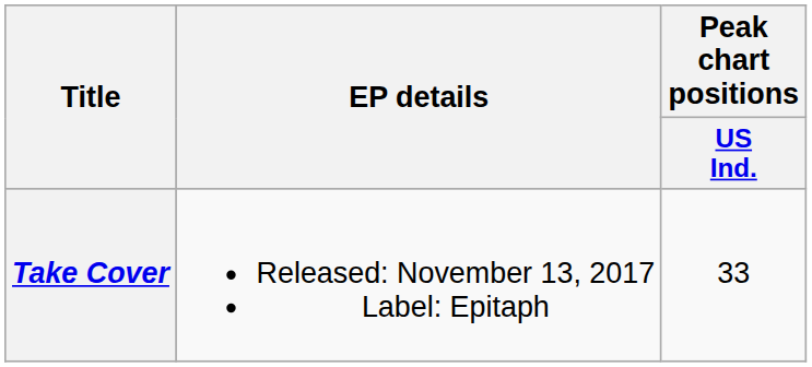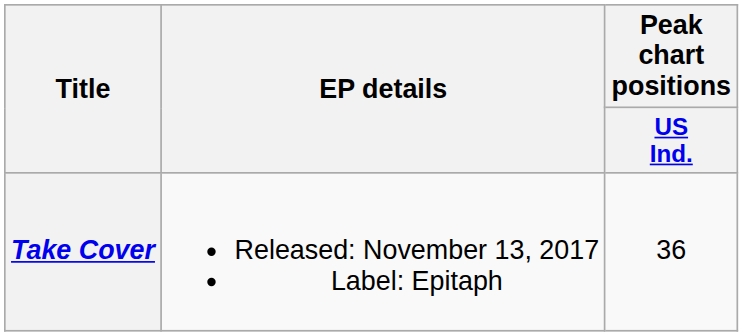Take Cover | Peak chart positions / US Ind.: 33 -> 36
